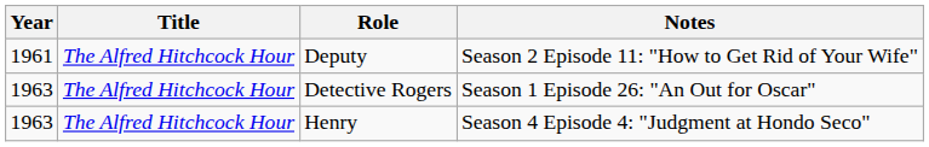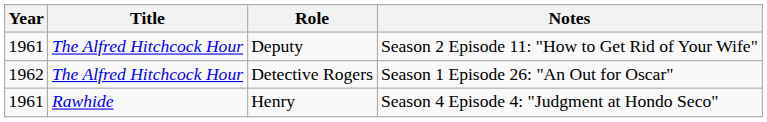Detective Rogers | Year: 1963 -> 1962
Henry | Year: 1963 -> 1961
Henry | Title: The Alfred Hitchcock Hour -> Rawhide
